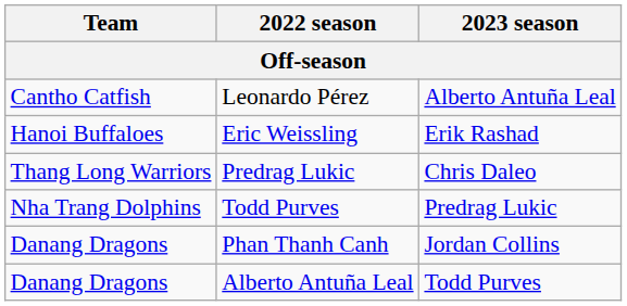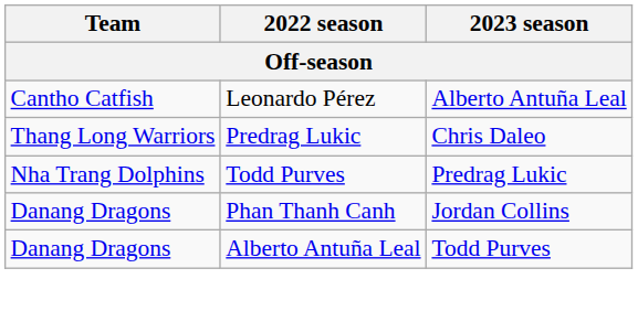- row: Hanoi Buffaloes | Eric Weissling | Erik Rashad
